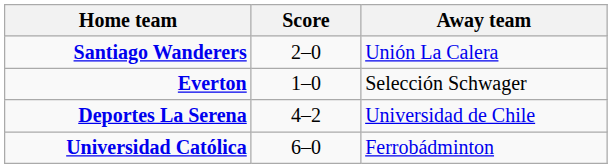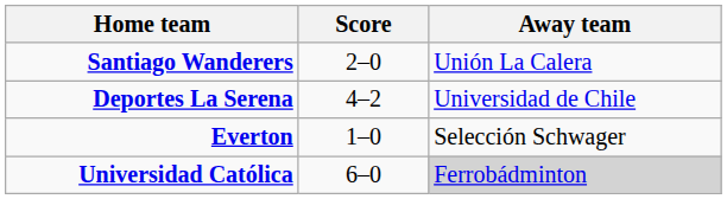rows swapped: Everton <-> Deportes La Serena
Universidad Católica | Away team: no background -> lightgrey background
